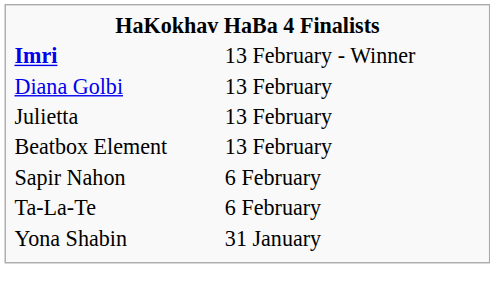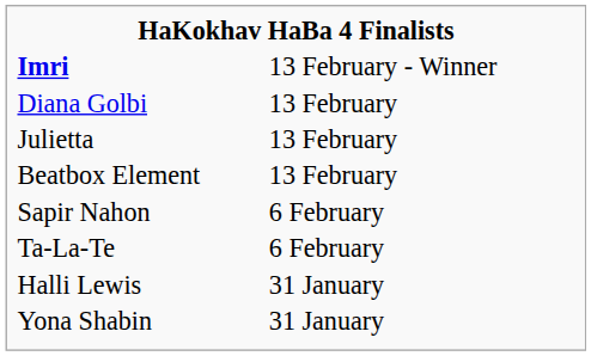+ row: Halli Lewis | 31 January
